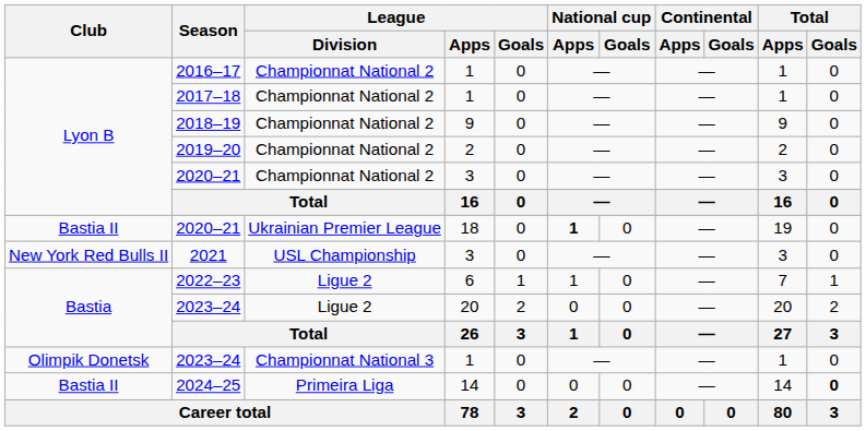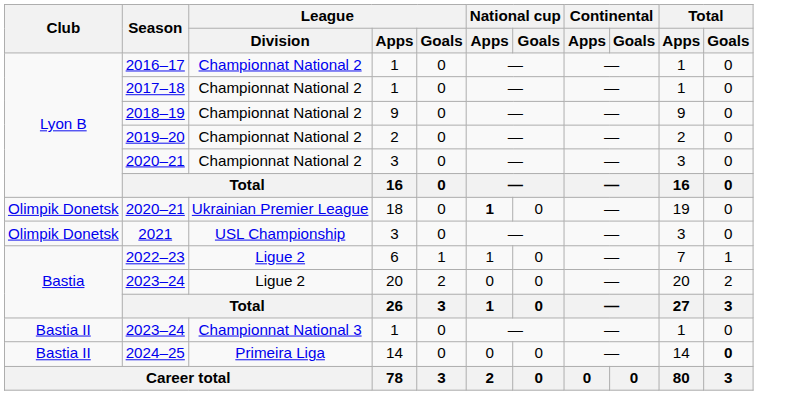2020–21 / 18 | Club: Bastia II -> Olimpik Donetsk
2021 | Club: New York Red Bulls II -> Olimpik Donetsk
2023–24 / 1 | Club: Olimpik Donetsk -> Bastia II
